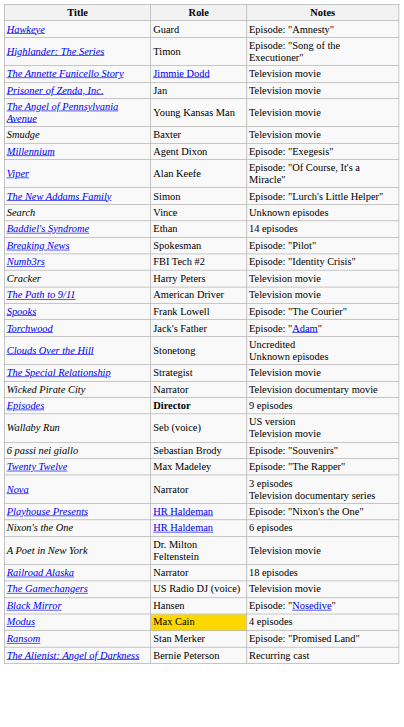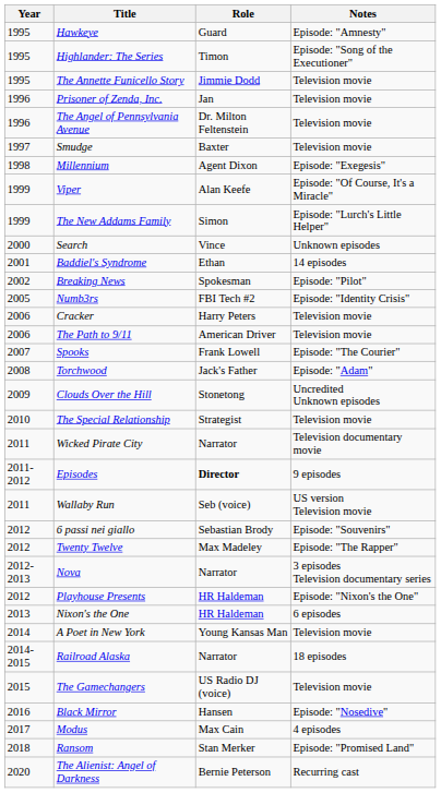+ column: Year | 1995 | 1995 | 1995 | 1996 | 1996 | 1997 | 1998 | 1999 | 1999 | 2000 | 2001 | 2002 | 2005 | 2006 | 2006 | 2007 | 2008 | 2009 | 2010 | 2011 | 2011-2012 | 2011 | 2012 | 2012 | 2012-2013 | 2012 | 2013 | 2014 | 2014-2015 | 2015 | 2016 | 2017 | 2018 | 2020
The Angel of Pennsylvania Avenue | Role: Young Kansas Man -> Dr. Milton Feltenstein
A Poet in New York | Role: Dr. Milton Feltenstein -> Young Kansas Man
Modus | Role: gold background -> no background
